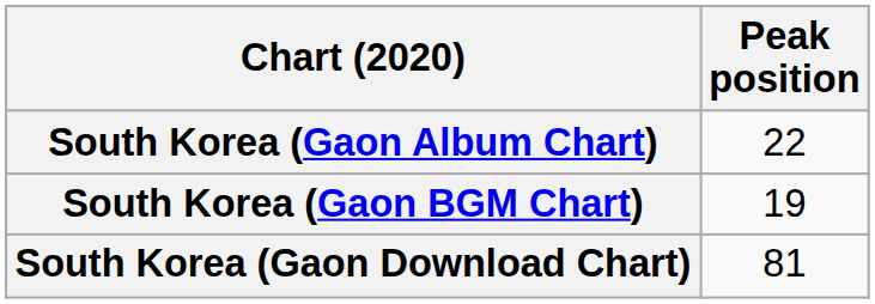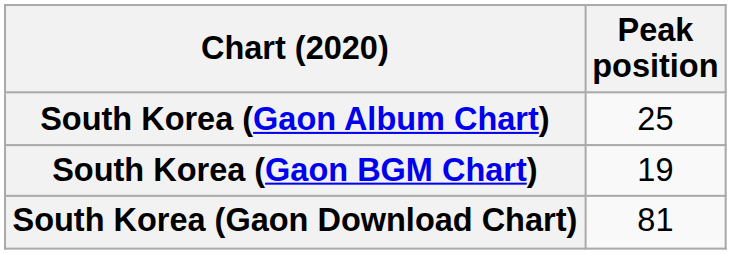South Korea (Gaon Album Chart) | Peak position: 22 -> 25
